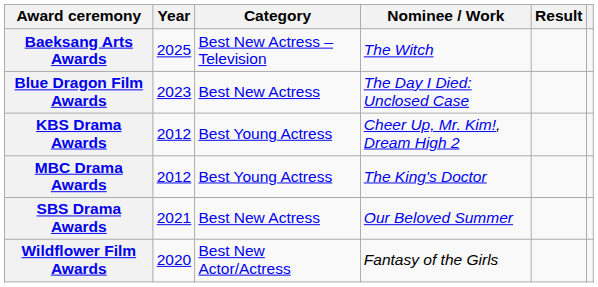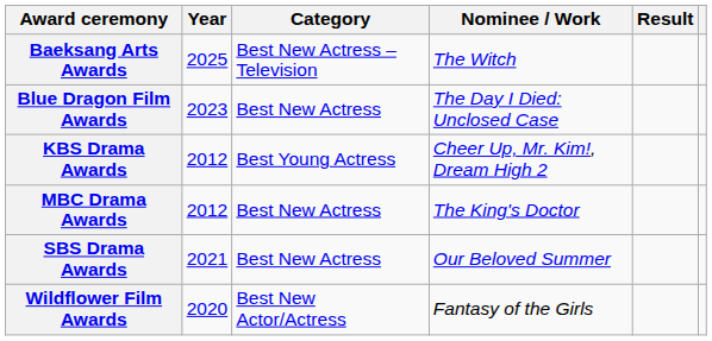MBC Drama Awards | Category: Best Young Actress -> Best New Actress
